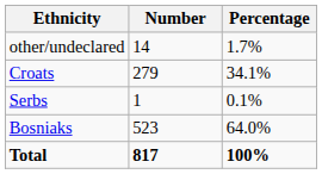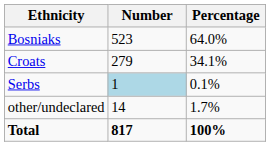rows swapped: Bosniaks <-> other/undeclared
Serbs | Number: no background -> lightblue background
